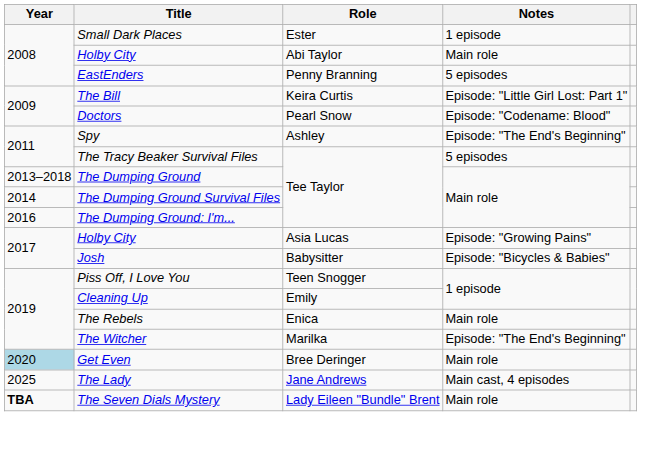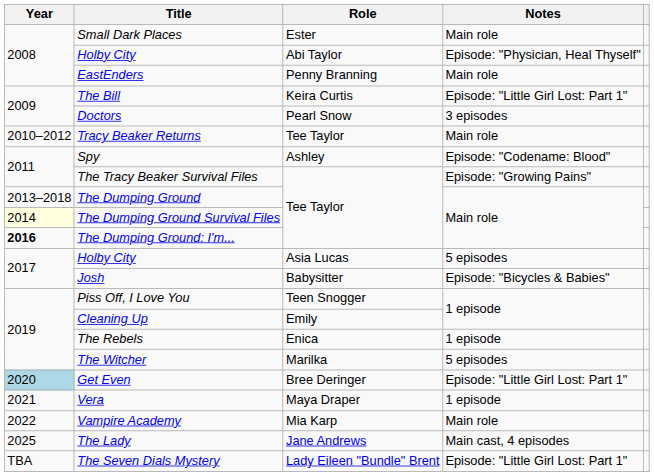Small Dark Places | Notes: 1 episode -> Main role
Holby City / Abi Taylor | Notes: Main role -> Episode: "Physician, Heal Thyself"
EastEnders | Notes: 5 episodes -> Main role
Doctors | Notes: Episode: "Codename: Blood" -> 3 episodes
+ row: 2010–2012 | Tracy Beaker Returns | Tee Taylor | Main role
Spy | Notes: Episode: "The End's Beginning" -> Episode: "Codename: Blood"
The Tracy Beaker Survival Files | Notes: 5 episodes -> Episode: "Growing Pains"
The Dumping Ground Survival Files | Year: no background -> lightyellow background
The Dumping Ground: I'm... | Year: normal -> bold
Holby City / Asia Lucas | Notes: Episode: "Growing Pains" -> 5 episodes
The Rebels | Notes: Main role -> 1 episode
The Witcher | Notes: Episode: "The End's Beginning" -> 5 episodes
Get Even | Notes: Main role -> Episode: "Little Girl Lost: Part 1"
+ row: 2021 | Vera | Maya Draper | 1 episode
+ row: 2022 | Vampire Academy | Mia Karp | Main role
The Seven Dials Mystery | Year: bold -> normal
The Seven Dials Mystery | Notes: Main role -> Episode: "Little Girl Lost: Part 1"
